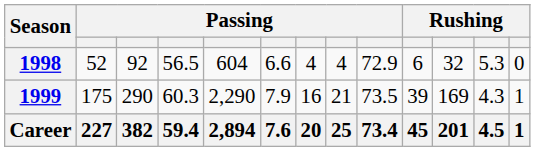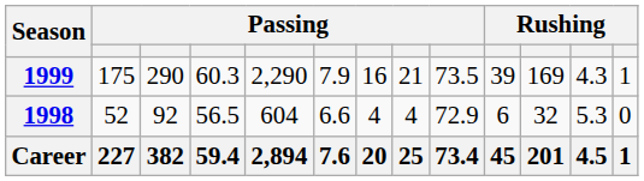rows swapped: 1998 <-> 1999
